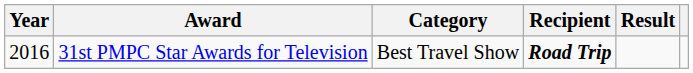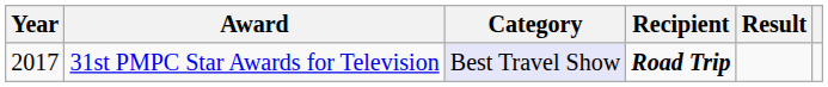31st PMPC Star Awards for Television | Year: 2016 -> 2017
31st PMPC Star Awards for Television | Category: no background -> lavender background
